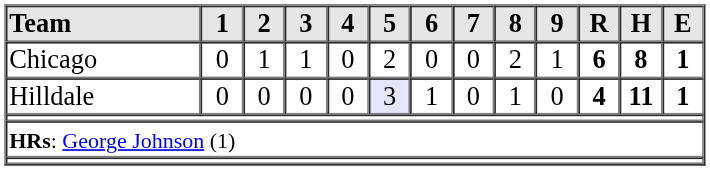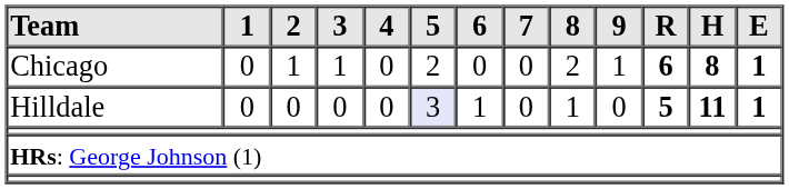Hilldale | R: 4 -> 5
